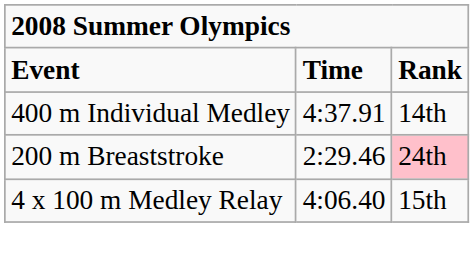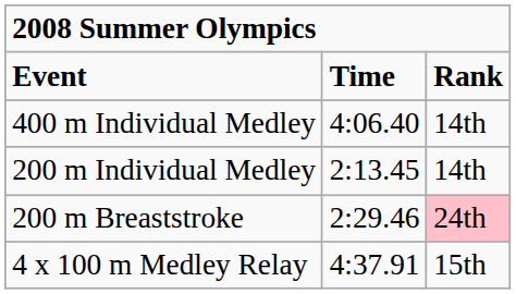400 m Individual Medley | column 2: 4:37.91 -> 4:06.40
+ row: 200 m Individual Medley | 2:13.45 | 14th
4 x 100 m Medley Relay | column 2: 4:06.40 -> 4:37.91
